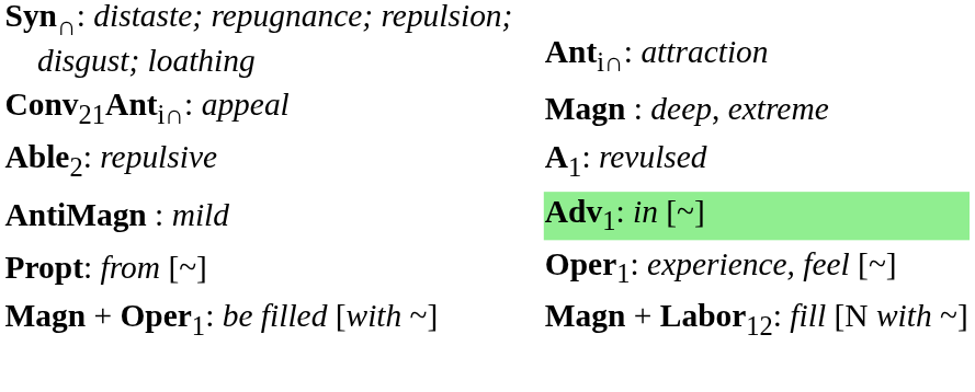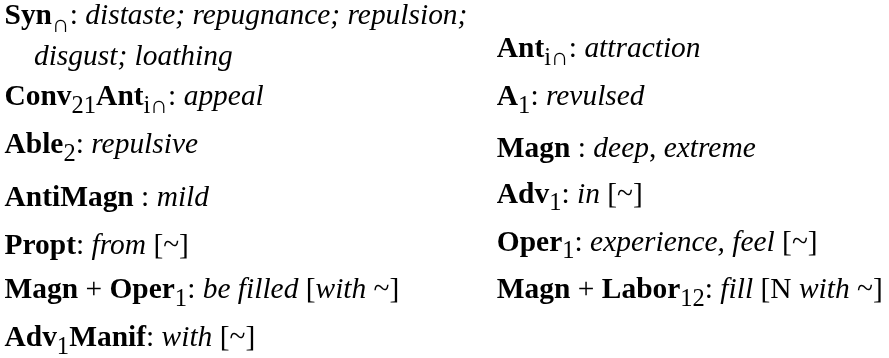Conv21Anti∩: appeal | column 3: Magn : deep, extreme -> A1: revulsed
Able2: repulsive | column 3: A1: revulsed -> Magn : deep, extreme
AntiMagn : mild | column 3: lightgreen background -> no background
+ row: Adv1Manif: with [~]
